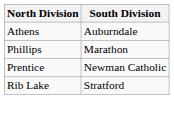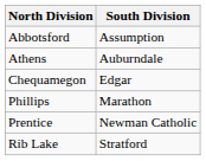+ row: Abbotsford | Assumption
+ row: Chequamegon | Edgar
